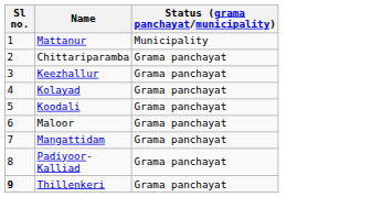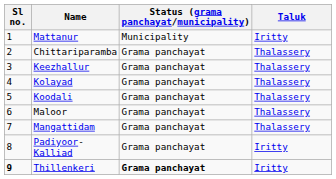+ column: Taluk | Iritty | Thalassery | Thalassery | Thalassery | Thalassery | Thalassery | Thalassery | Iritty | Iritty
Thillenkeri | Status (grama panchayat/municipality): normal -> bold
